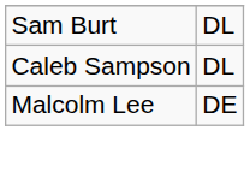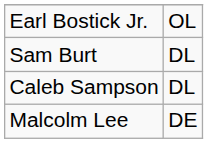+ row: Earl Bostick Jr. | OL
